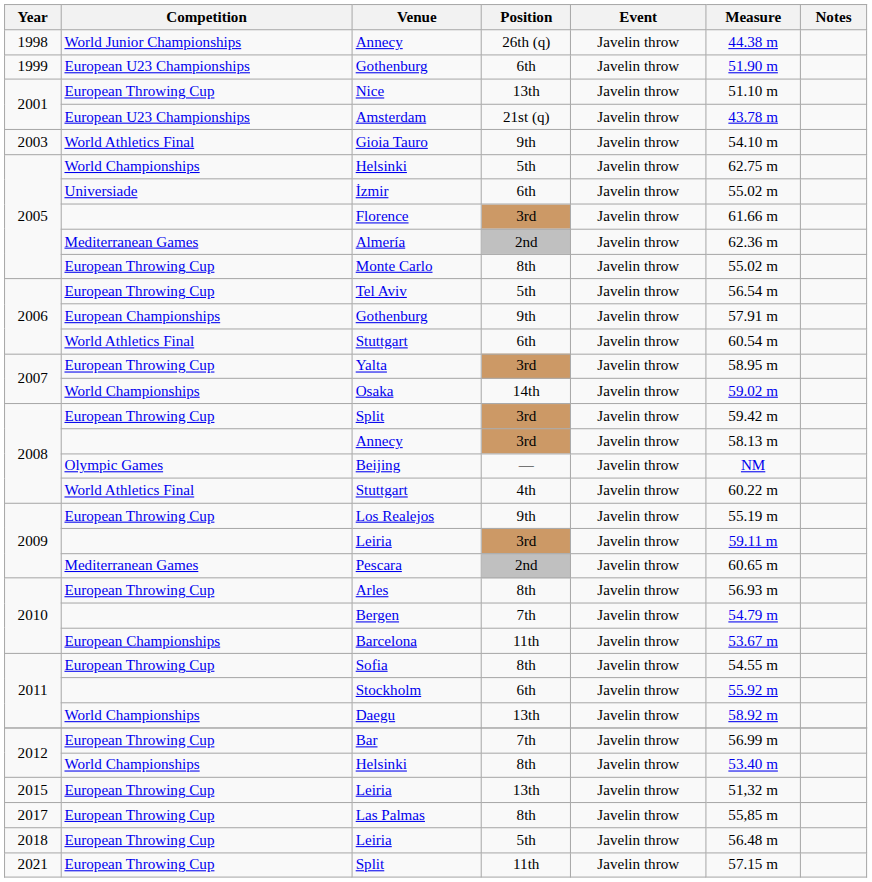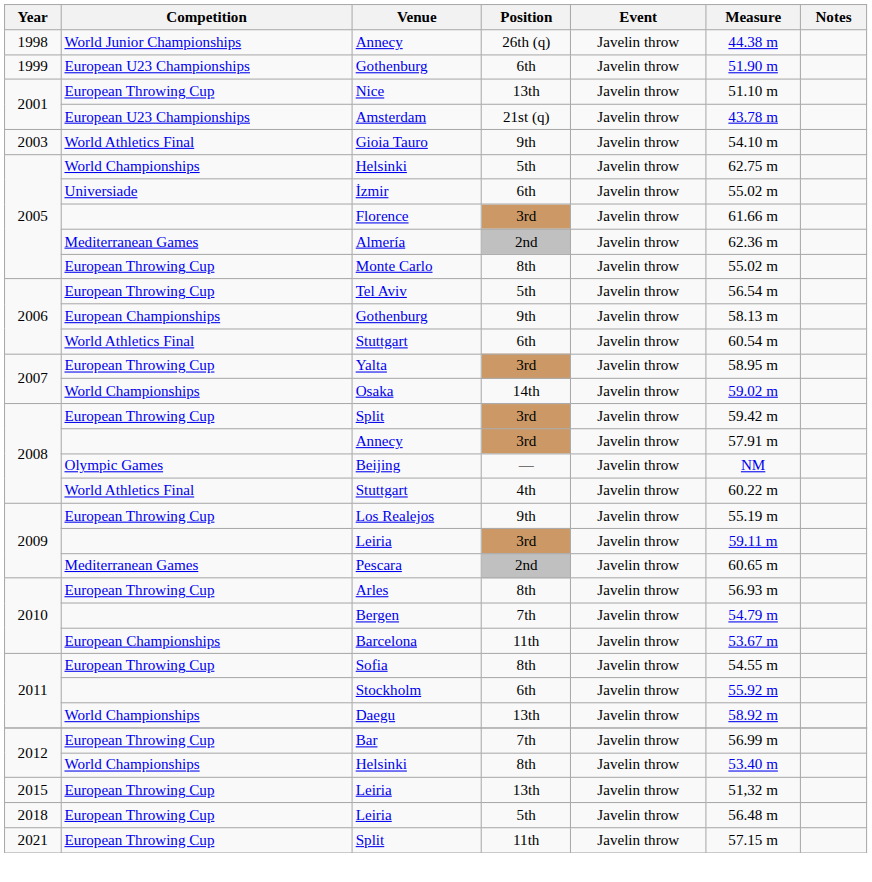2006 / Gothenburg | Measure: 57.91 m -> 58.13 m
2008 / Annecy | Measure: 58.13 m -> 57.91 m
- row: 2017 | European Throwing Cup | Las Palmas | 8th | Javelin throw | 55,85 m
